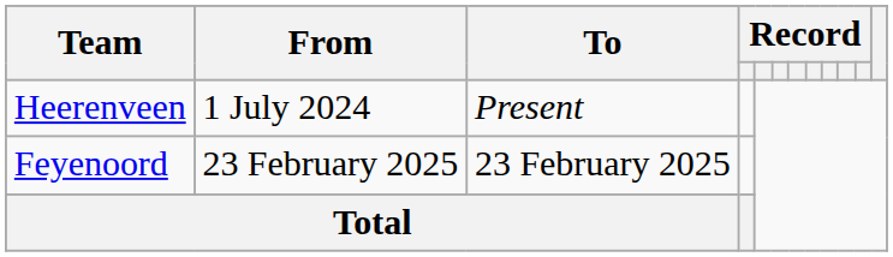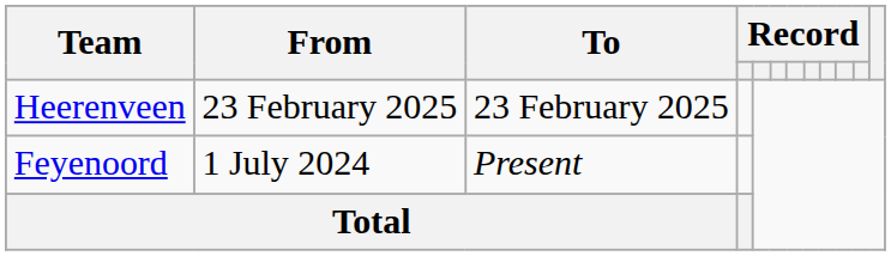Heerenveen | From: 1 July 2024 -> 23 February 2025
Heerenveen | To: Present -> 23 February 2025
Feyenoord | From: 23 February 2025 -> 1 July 2024
Feyenoord | To: 23 February 2025 -> Present
